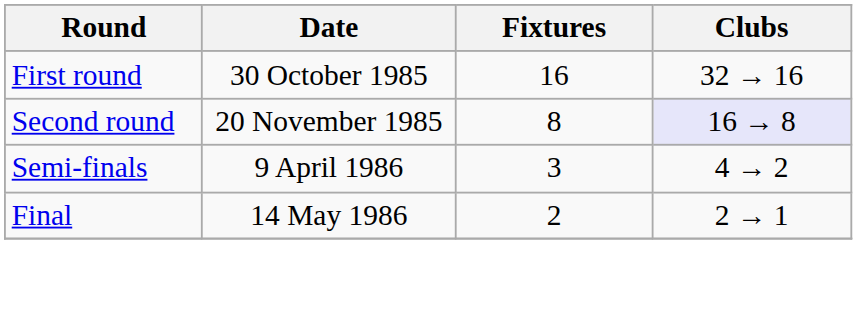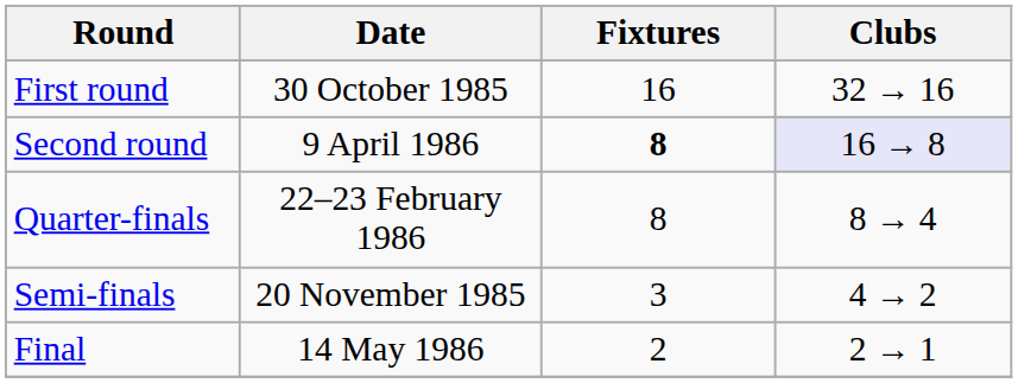Second round | Date: 20 November 1985 -> 9 April 1986
Second round | Fixtures: normal -> bold
+ row: Quarter-finals | 22–23 February 1986 | 8 | 8 → 4
Semi-finals | Date: 9 April 1986 -> 20 November 1985
